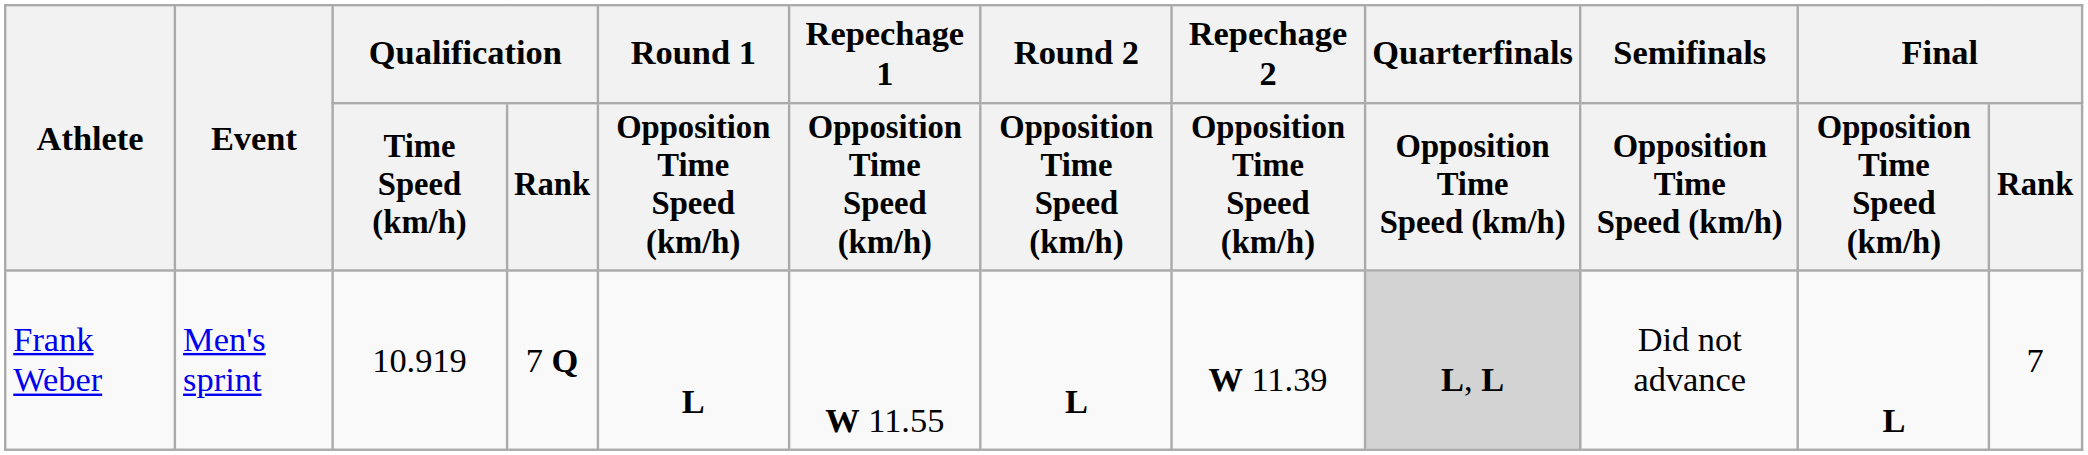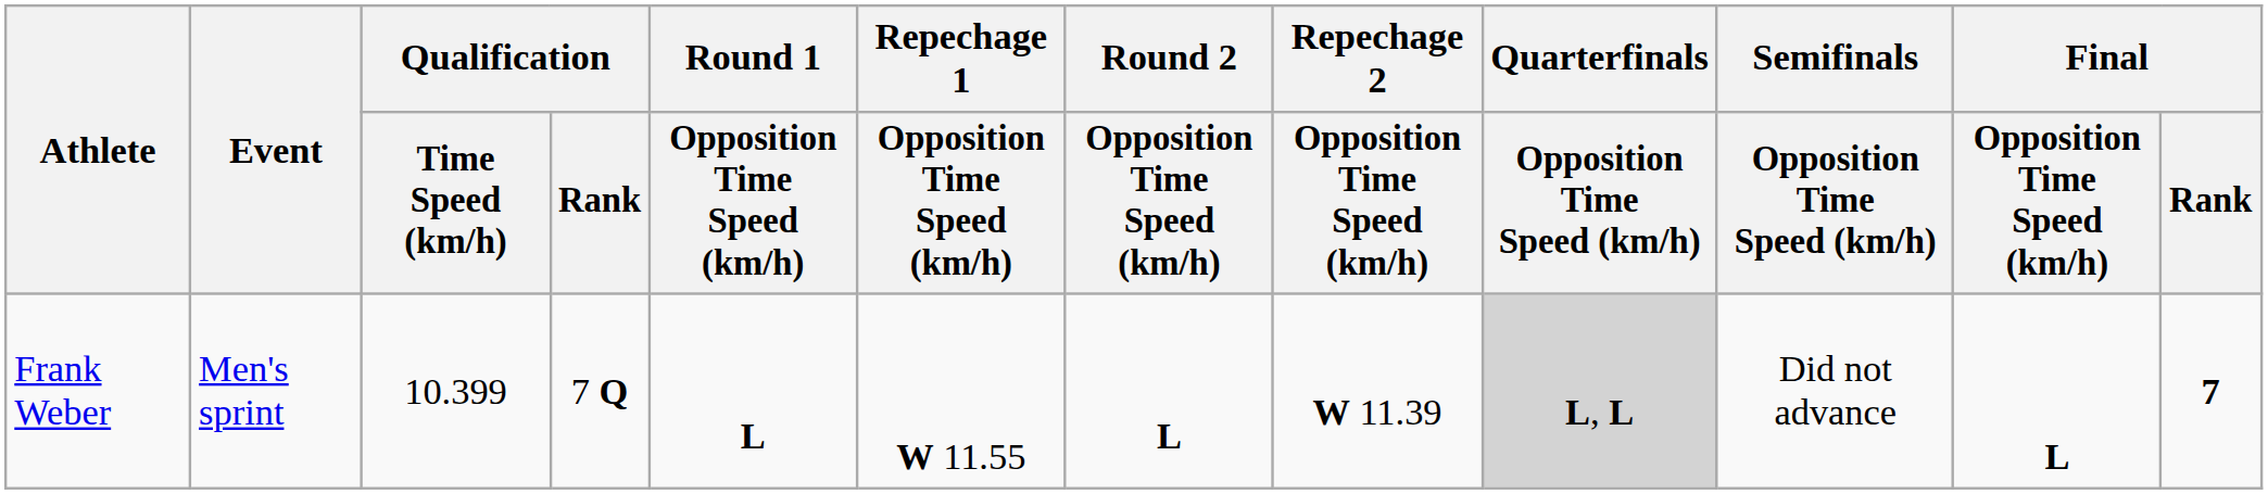Frank Weber | Qualification / Time Speed (km/h): 10.919 -> 10.399
Frank Weber | Final / Rank: normal -> bold
